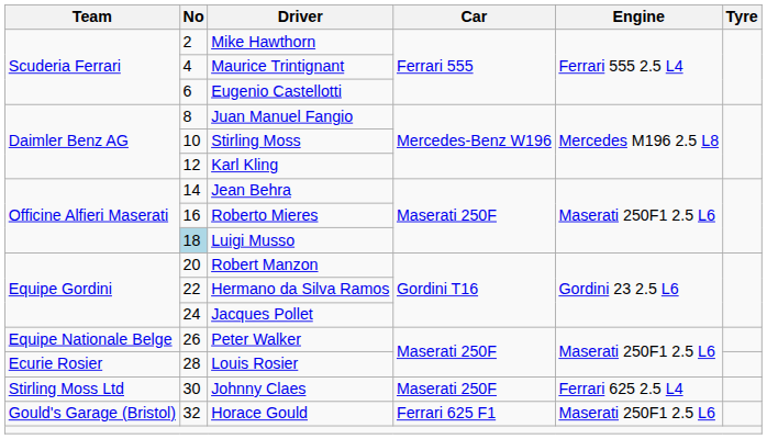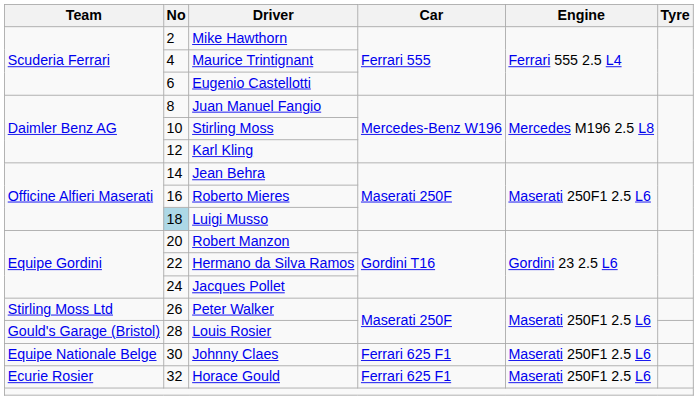Peter Walker | Team: Equipe Nationale Belge -> Stirling Moss Ltd
Louis Rosier | Team: Ecurie Rosier -> Gould's Garage (Bristol)
Johnny Claes | Team: Stirling Moss Ltd -> Equipe Nationale Belge
Johnny Claes | Car: Maserati 250F -> Ferrari 625 F1
Johnny Claes | Engine: Ferrari 625 2.5 L4 -> Maserati 250F1 2.5 L6
Horace Gould | Team: Gould's Garage (Bristol) -> Ecurie Rosier
